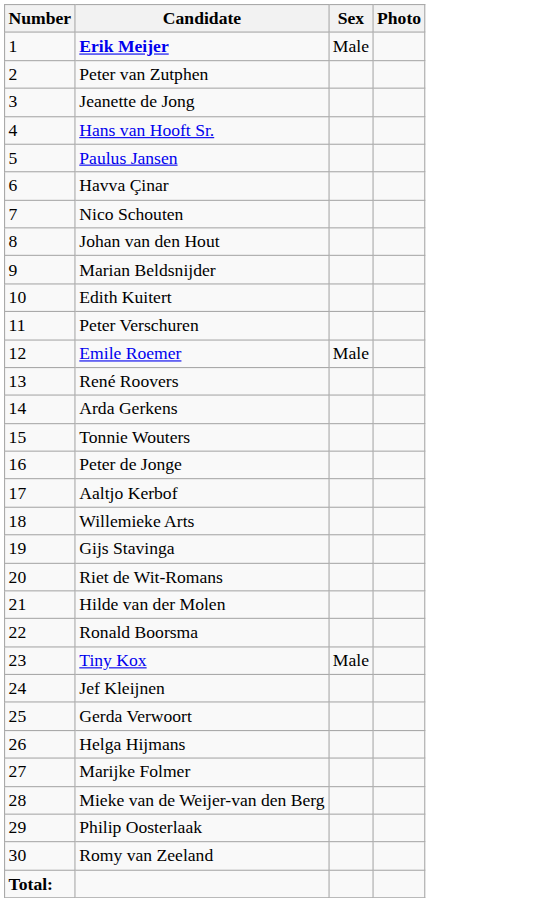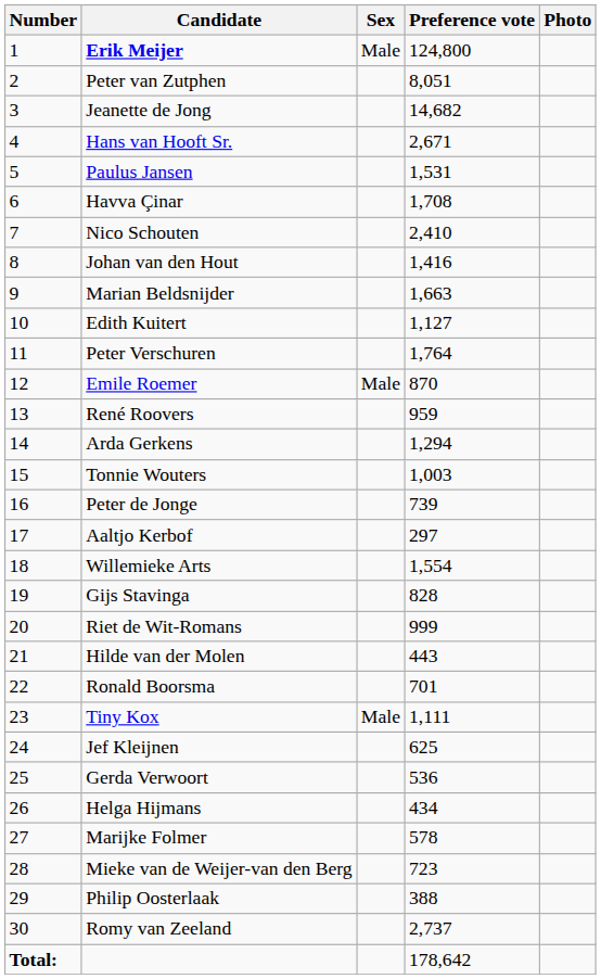+ column: Preference vote | 124,800 | 8,051 | 14,682 | 2,671 | 1,531 | 1,708 | 2,410 | 1,416 | 1,663 | 1,127 | 1,764 | 870 | 959 | 1,294 | 1,003 | 739 | 297 | 1,554 | 828 | 999 | 443 | 701 | 1,111 | 625 | 536 | 434 | 578 | 723 | 388 | 2,737 | 178,642
